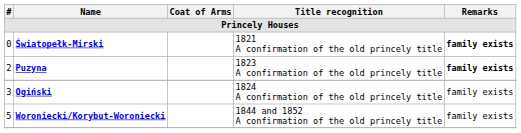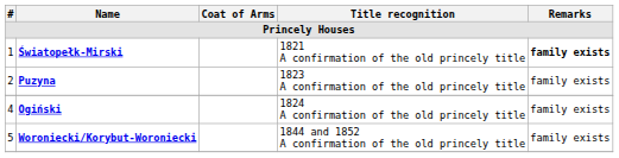Światopełk-Mirski | #: 0 -> 1
Puzyna | Remarks: bold -> normal
Ogiński | #: 3 -> 4
